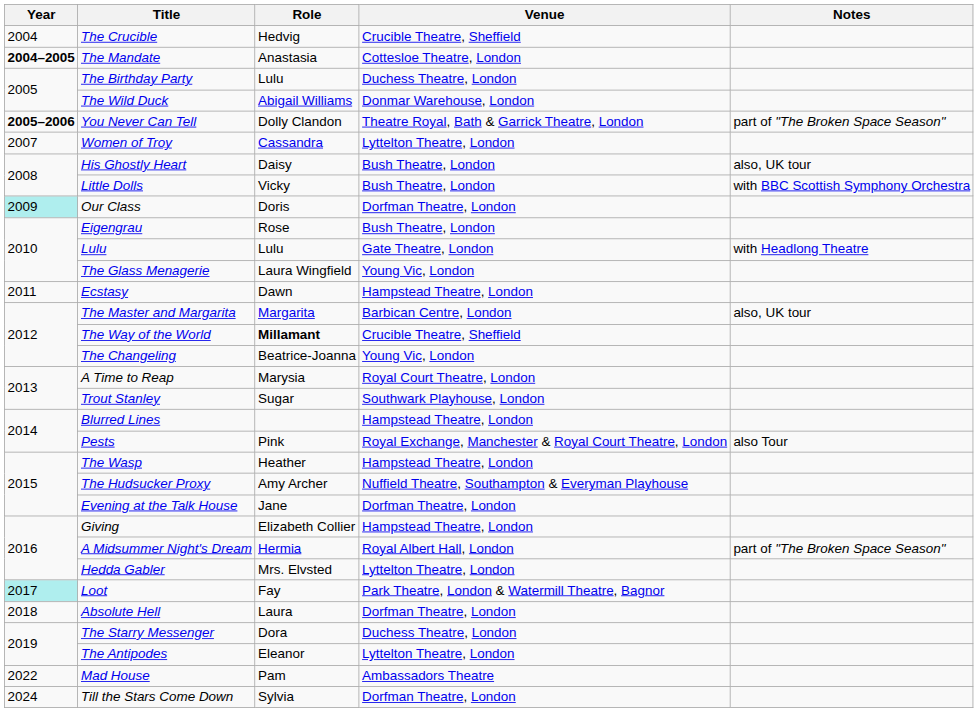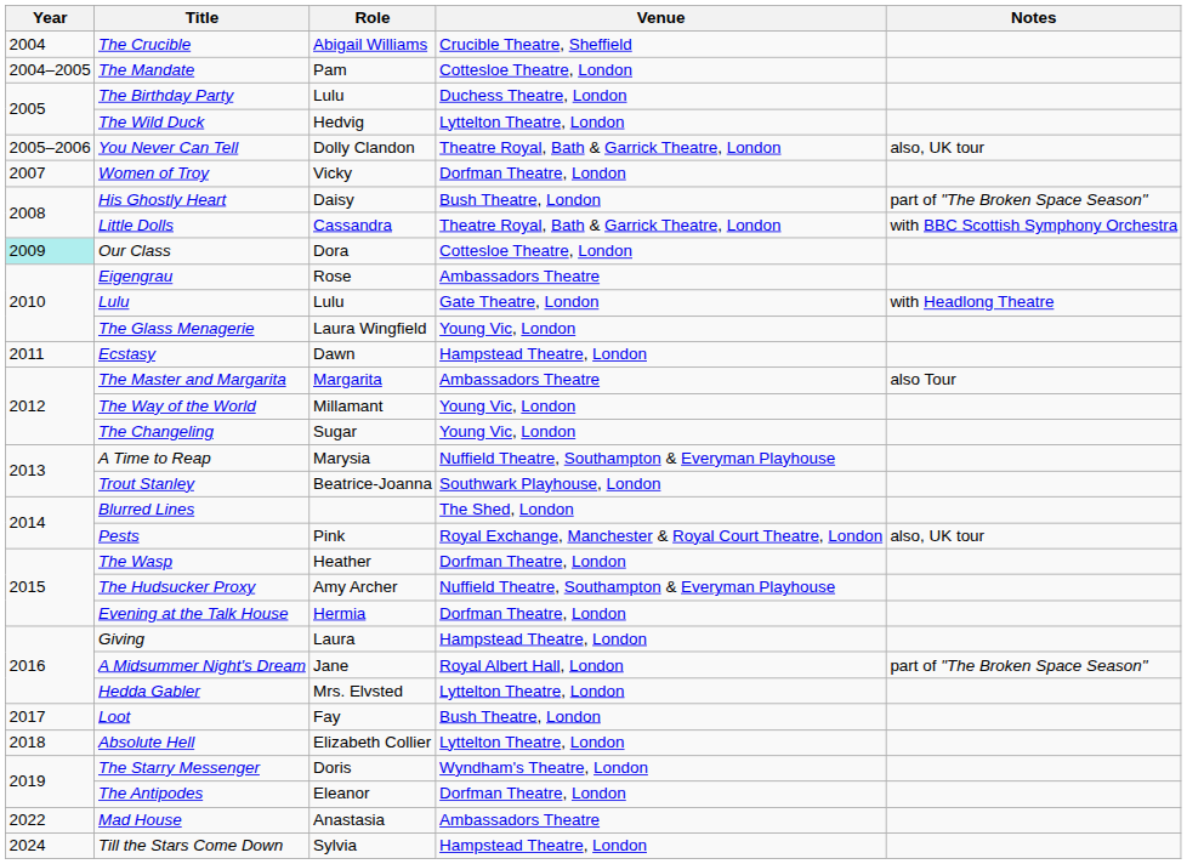The Crucible | Role: Hedvig -> Abigail Williams
The Mandate | Year: bold -> normal
The Mandate | Role: Anastasia -> Pam
The Wild Duck | Role: Abigail Williams -> Hedvig
The Wild Duck | Venue: Donmar Warehouse, London -> Lyttelton Theatre, London
You Never Can Tell | Year: bold -> normal
You Never Can Tell | Notes: part of "The Broken Space Season" -> also, UK tour
Women of Troy | Role: Cassandra -> Vicky
Women of Troy | Venue: Lyttelton Theatre, London -> Dorfman Theatre, London
His Ghostly Heart | Notes: also, UK tour -> part of "The Broken Space Season"
Little Dolls | Role: Vicky -> Cassandra
Little Dolls | Venue: Bush Theatre, London -> Theatre Royal, Bath & Garrick Theatre, London
Our Class | Role: Doris -> Dora
Our Class | Venue: Dorfman Theatre, London -> Cottesloe Theatre, London
Eigengrau | Venue: Bush Theatre, London -> Ambassadors Theatre
The Master and Margarita | Venue: Barbican Centre, London -> Ambassadors Theatre
The Master and Margarita | Notes: also, UK tour -> also Tour
The Way of the World | Role: bold -> normal
The Way of the World | Venue: Crucible Theatre, Sheffield -> Young Vic, London
The Changeling | Role: Beatrice-Joanna -> Sugar
A Time to Reap | Venue: Royal Court Theatre, London -> Nuffield Theatre, Southampton & Everyman Playhouse
Trout Stanley | Role: Sugar -> Beatrice-Joanna
Blurred Lines | Venue: Hampstead Theatre, London -> The Shed, London
Pests | Notes: also Tour -> also, UK tour
The Wasp | Venue: Hampstead Theatre, London -> Dorfman Theatre, London
Evening at the Talk House | Role: Jane -> Hermia
Giving | Role: Elizabeth Collier -> Laura
A Midsummer Night's Dream | Role: Hermia -> Jane
Loot | Year: paleturquoise background -> no background
Loot | Venue: Park Theatre, London & Watermill Theatre, Bagnor -> Bush Theatre, London
Absolute Hell | Role: Laura -> Elizabeth Collier
Absolute Hell | Venue: Dorfman Theatre, London -> Lyttelton Theatre, London
The Starry Messenger | Role: Dora -> Doris
The Starry Messenger | Venue: Duchess Theatre, London -> Wyndham's Theatre, London
The Antipodes | Venue: Lyttelton Theatre, London -> Dorfman Theatre, London
Mad House | Role: Pam -> Anastasia
Till the Stars Come Down | Venue: Dorfman Theatre, London -> Hampstead Theatre, London
